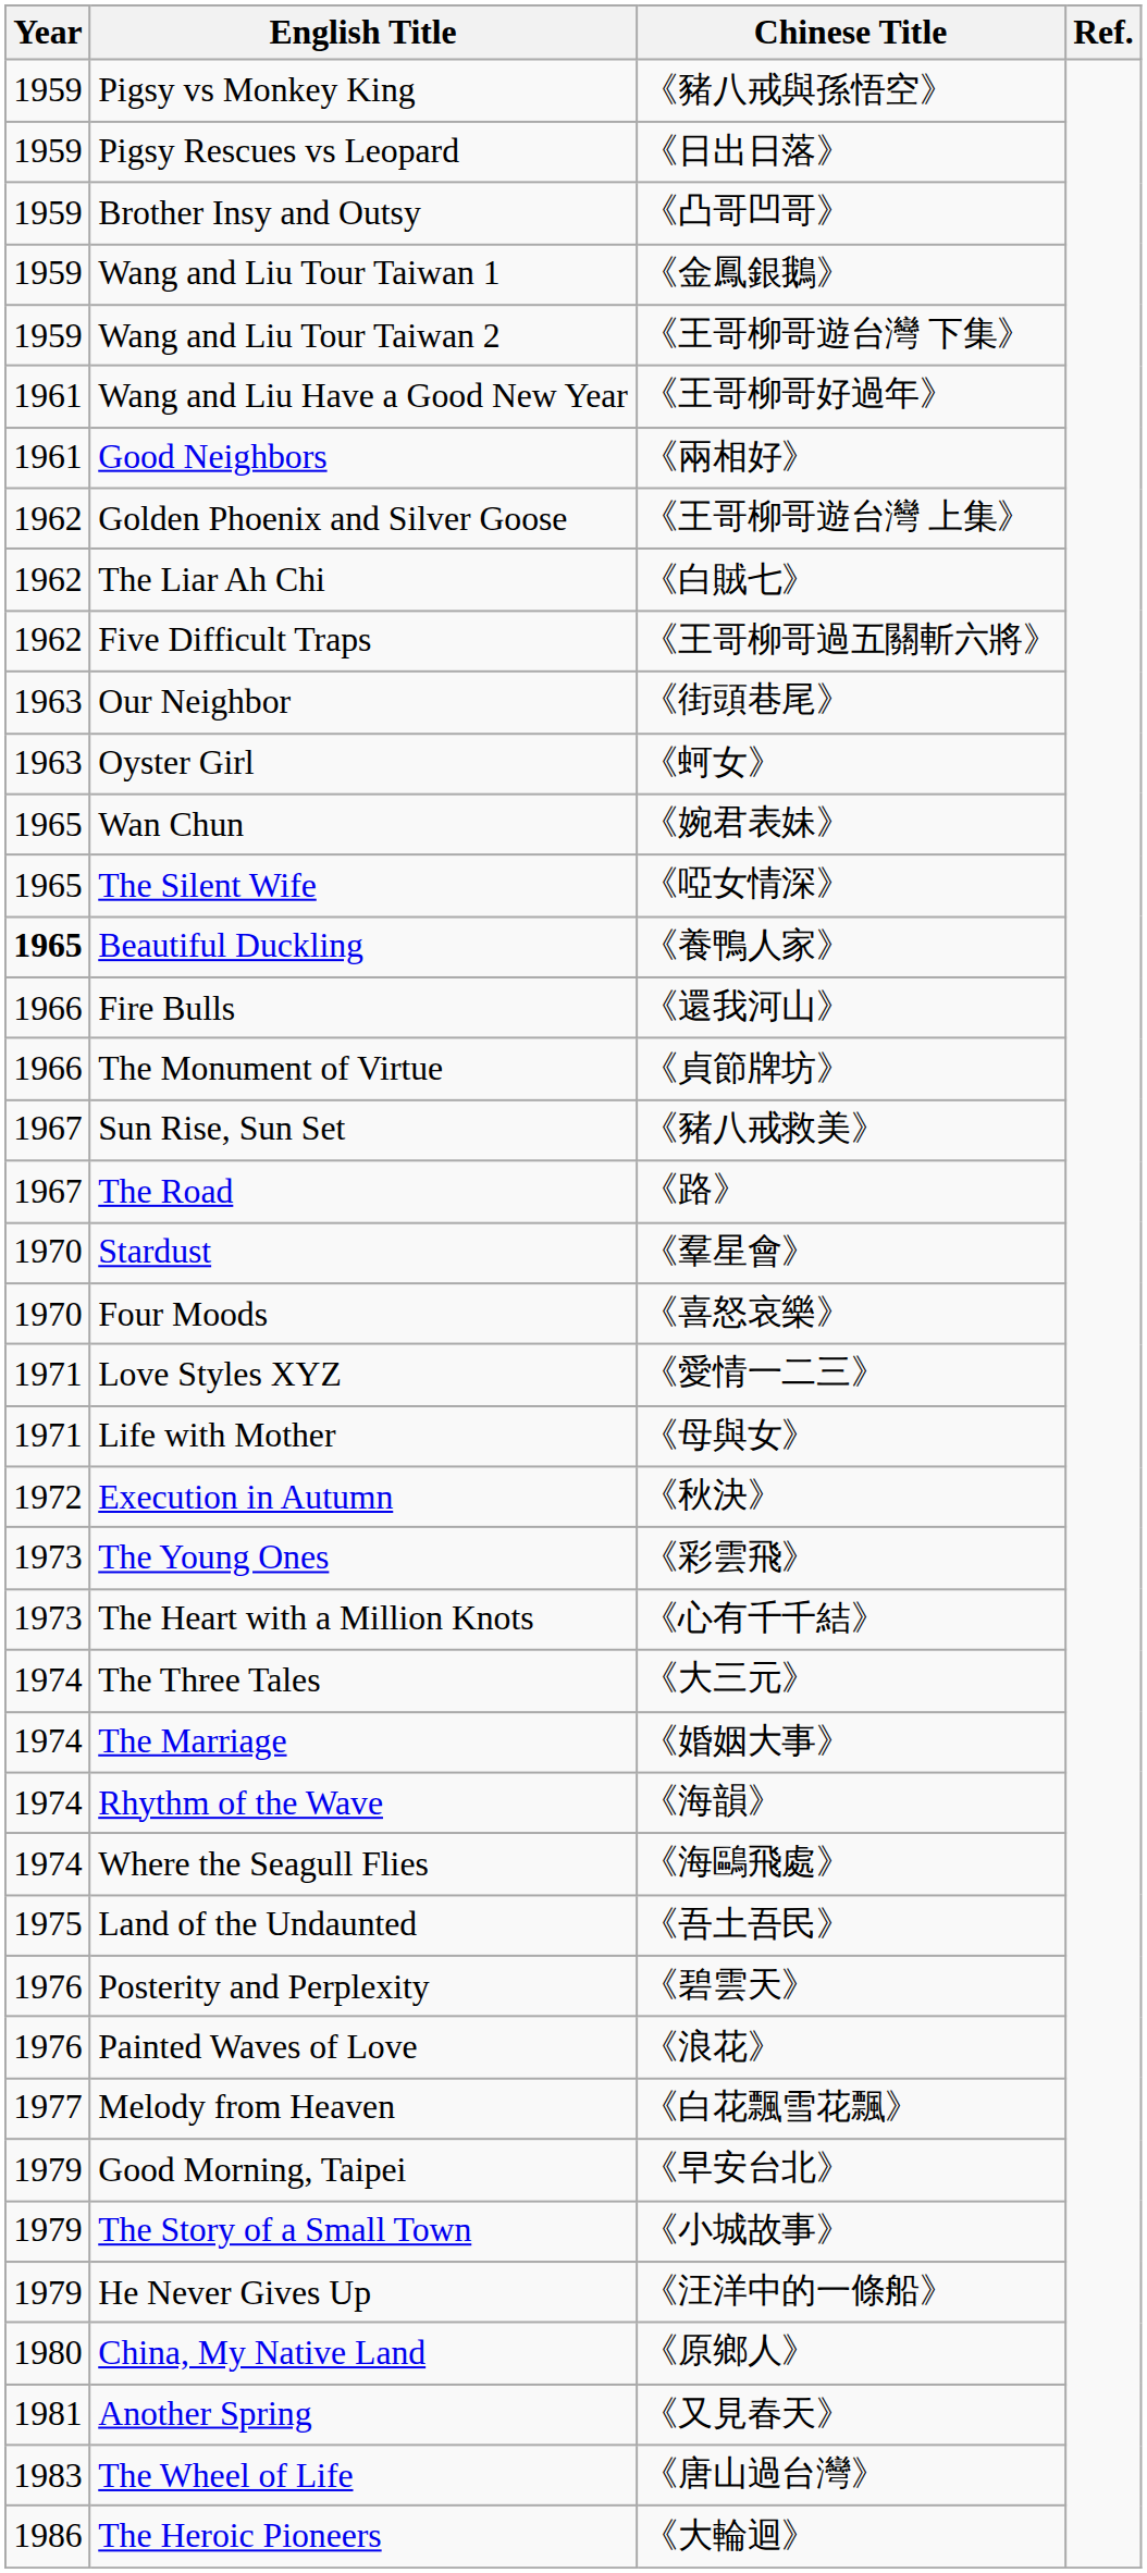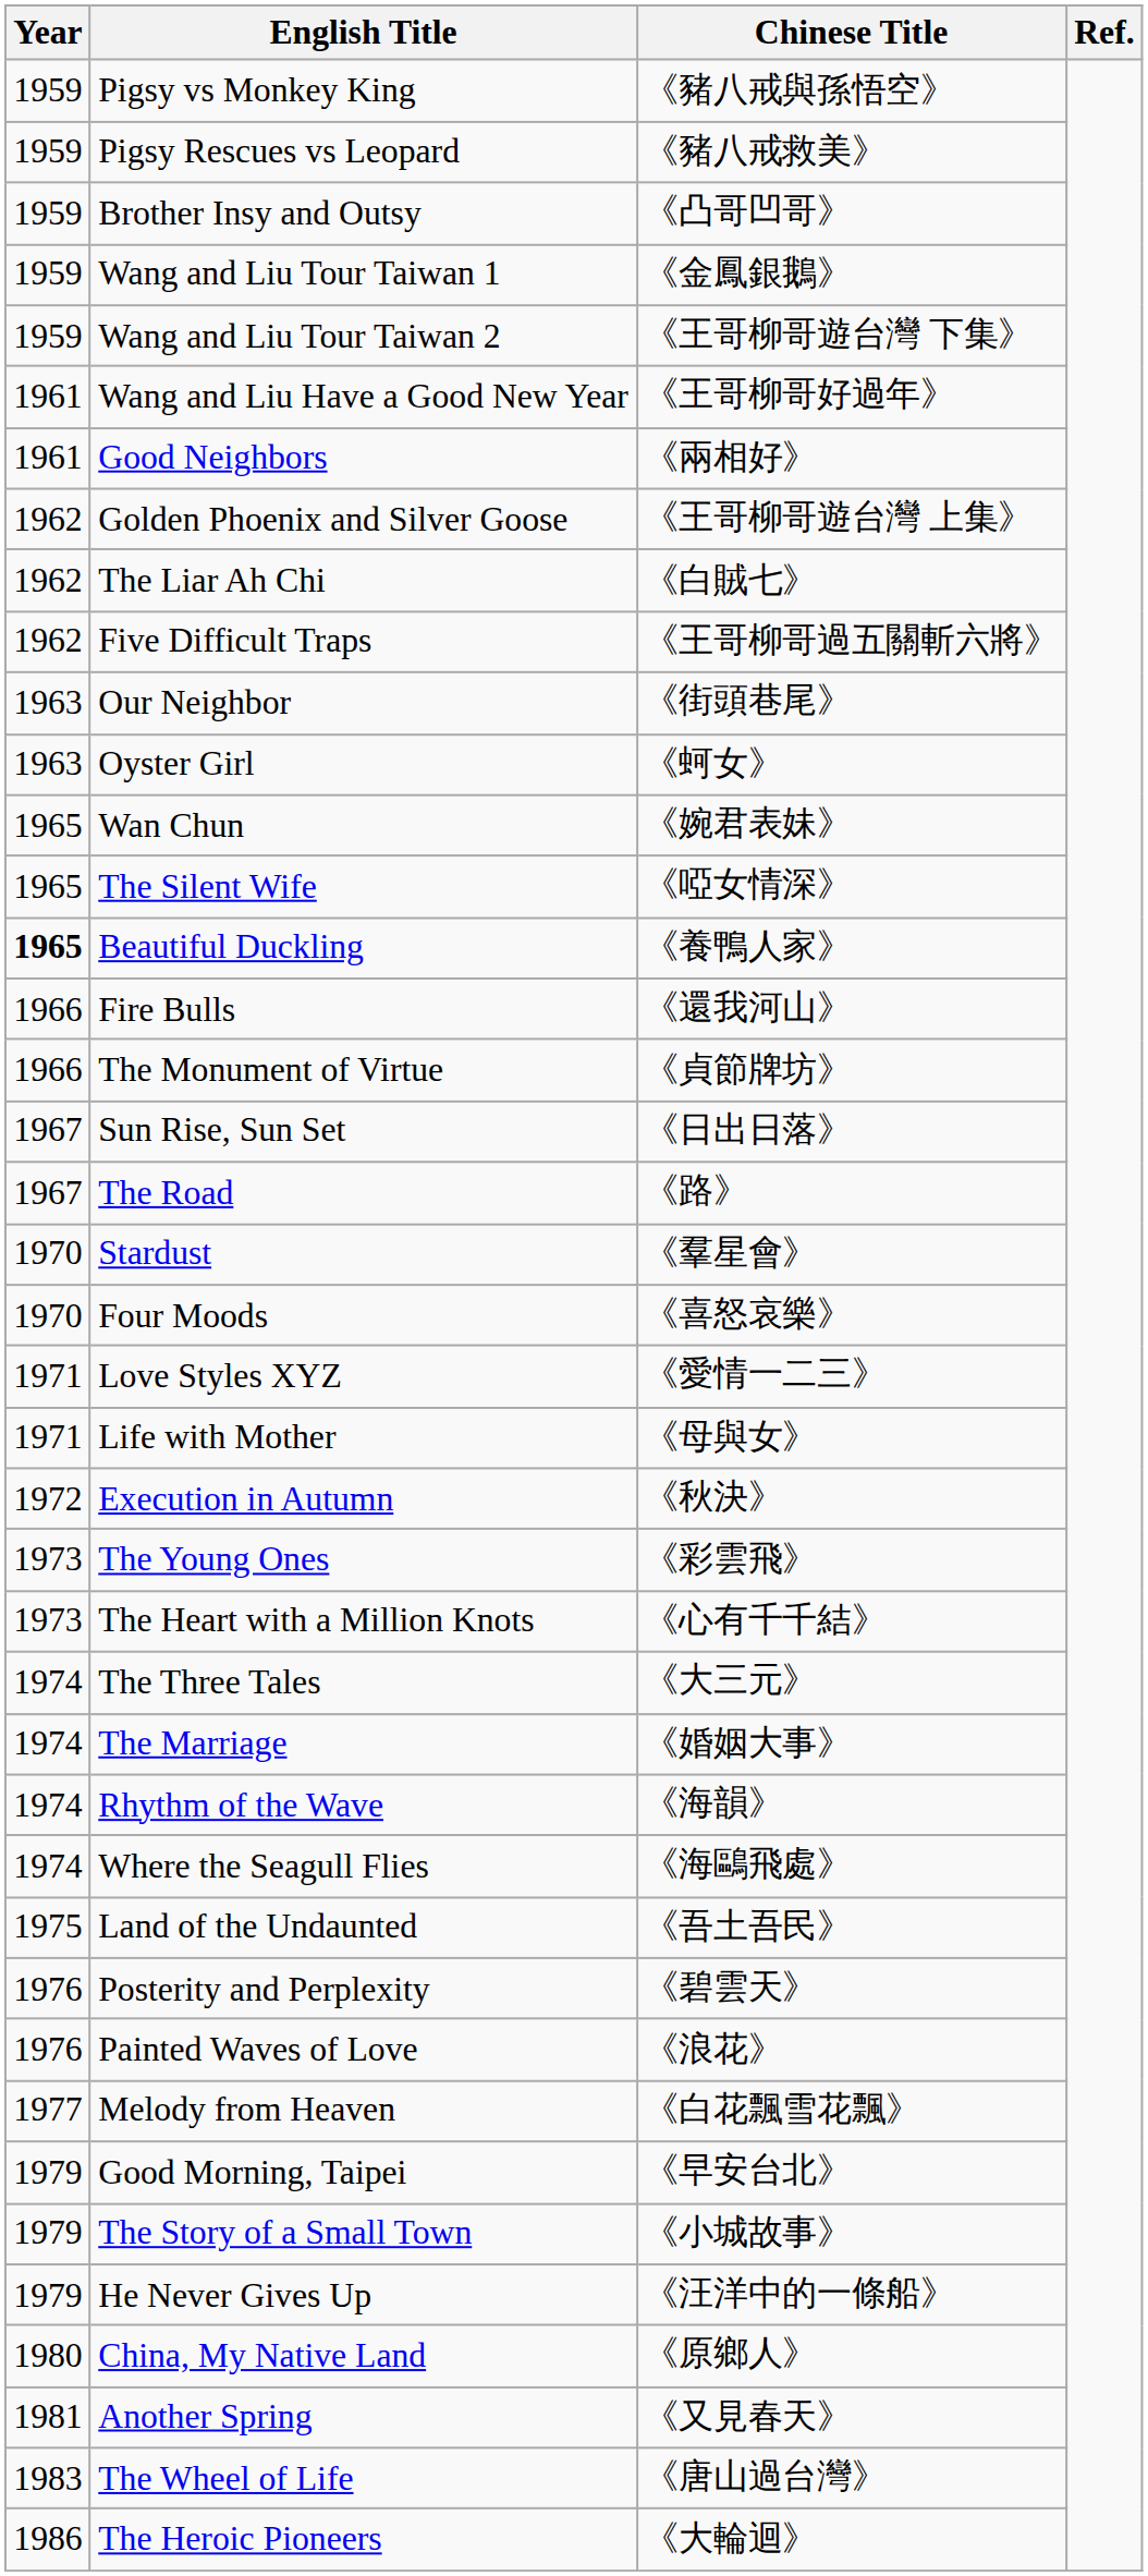Pigsy Rescues vs Leopard | Chinese Title: 《日出日落》 -> 《豬八戒救美》
Sun Rise, Sun Set | Chinese Title: 《豬八戒救美》 -> 《日出日落》
